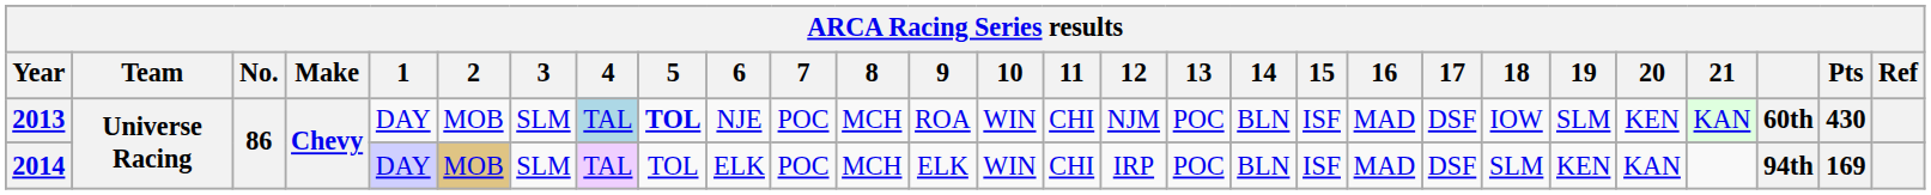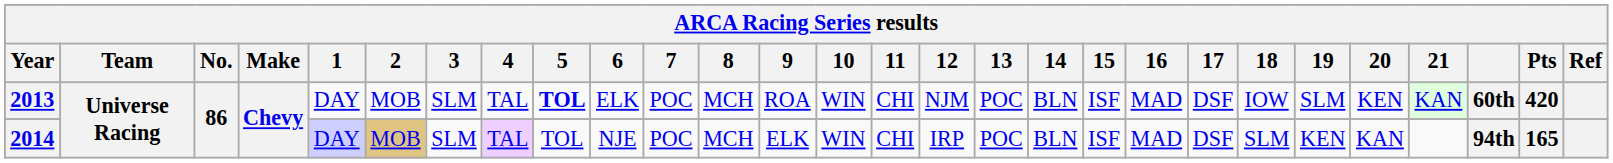2013 | 4: lightblue background -> no background
2013 | 6: NJE -> ELK
2013 | Pts: 430 -> 420
2014 | 6: ELK -> NJE
2014 | Pts: 169 -> 165
